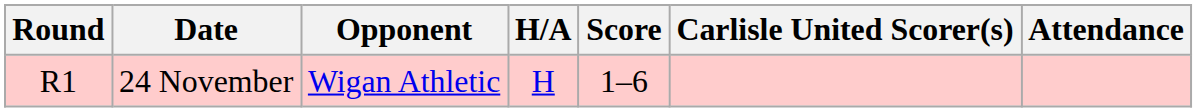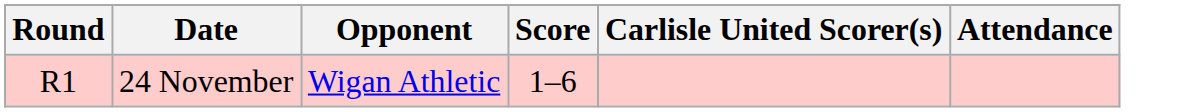- column: H/A | H
